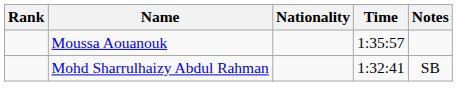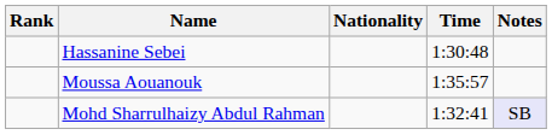+ row: Hassanine Sebei | 1:30:48
Mohd Sharrulhaizy Abdul Rahman | Notes: no background -> lavender background
